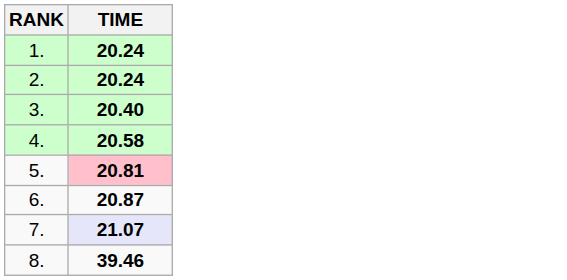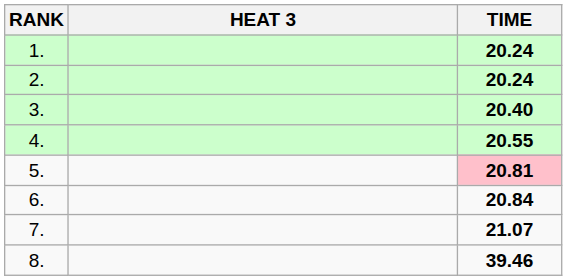+ column: HEAT 3
4. | TIME: 20.58 -> 20.55
6. | TIME: 20.87 -> 20.84
7. | TIME: lavender background -> no background
